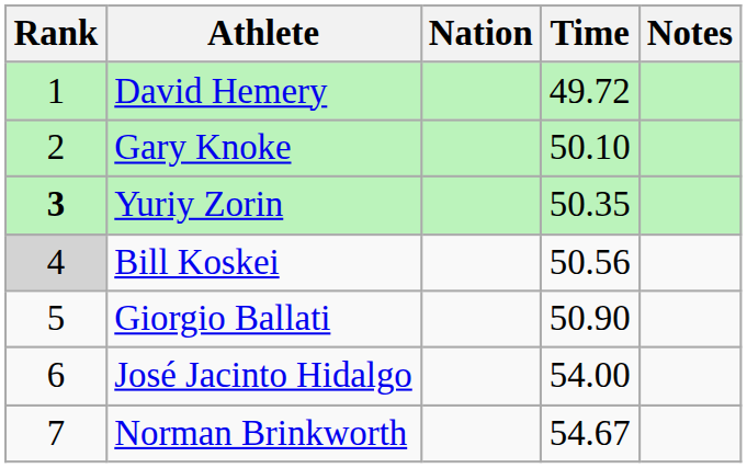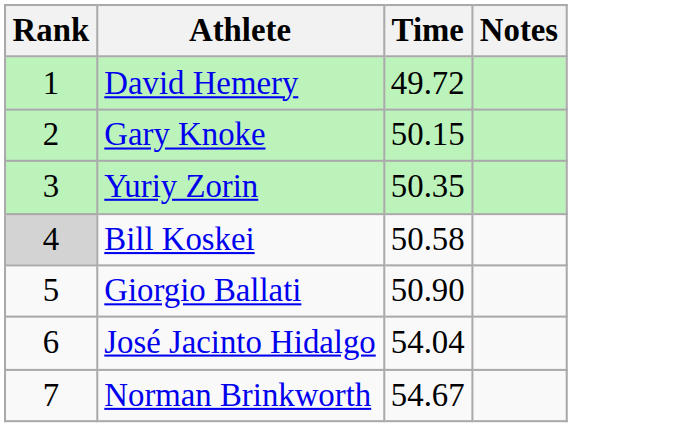- column: Nation
Gary Knoke | Time: 50.10 -> 50.15
Yuriy Zorin | Rank: bold -> normal
Bill Koskei | Time: 50.56 -> 50.58
José Jacinto Hidalgo | Time: 54.00 -> 54.04
